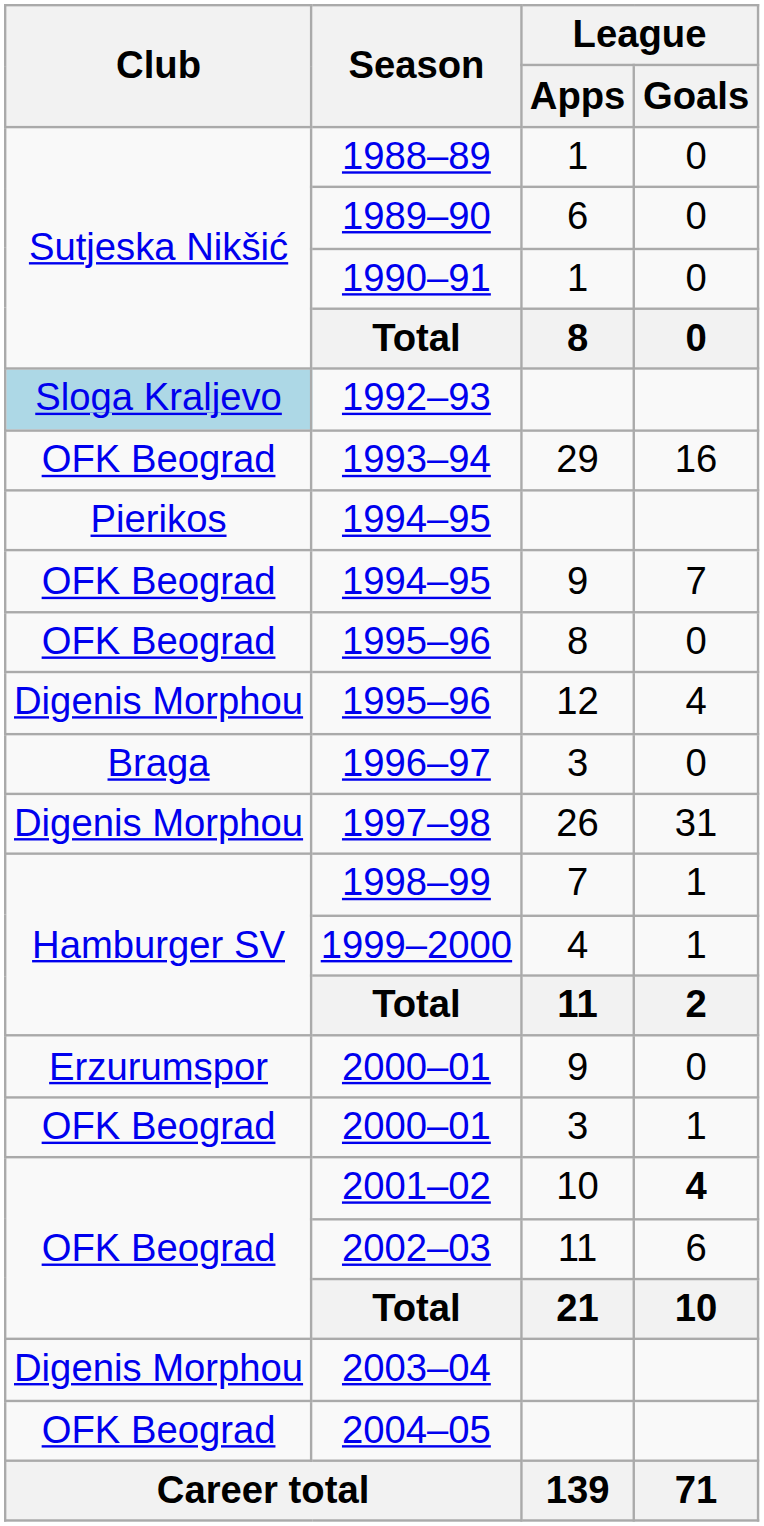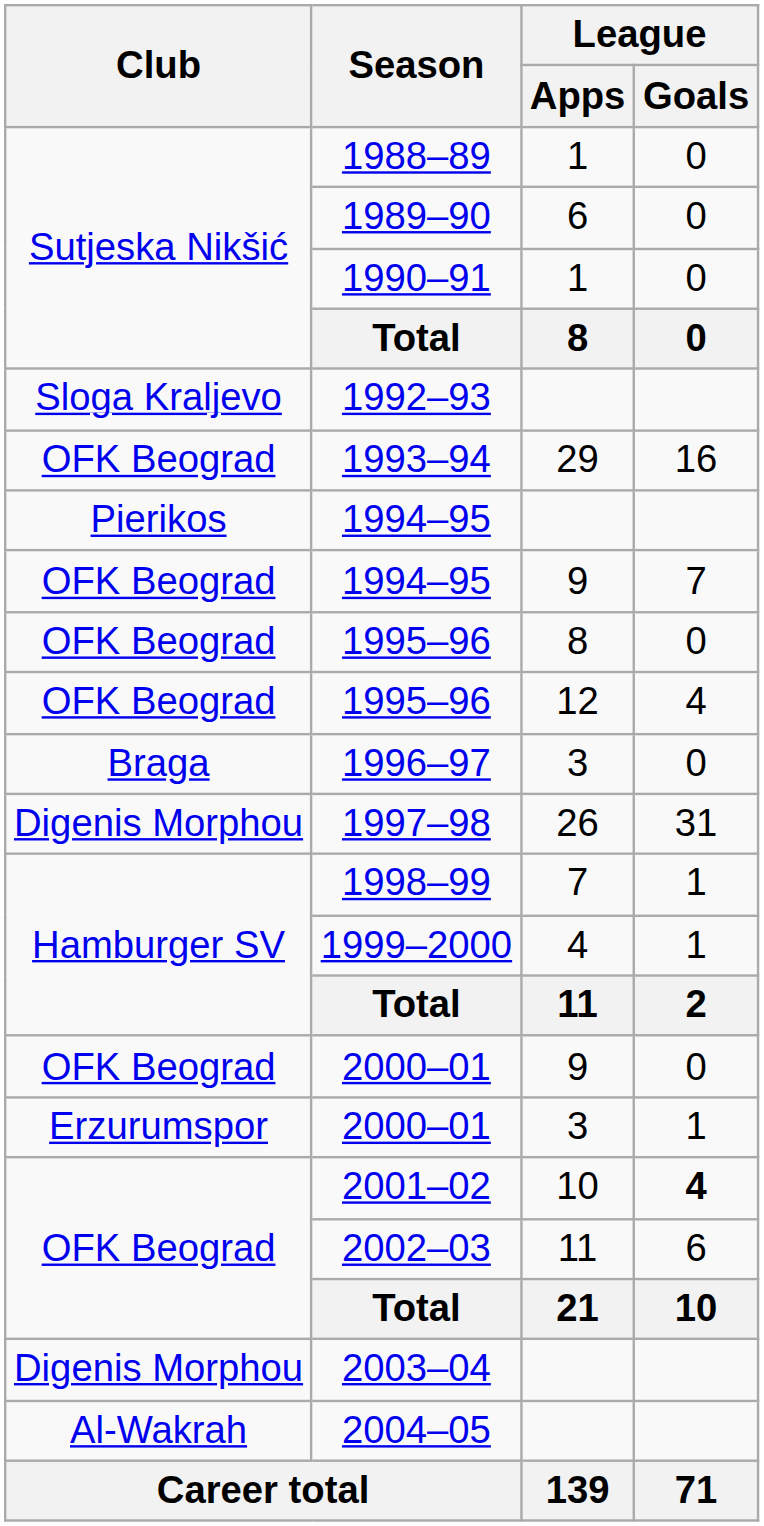1992–93 | Club: lightblue background -> no background
1995–96 / 12 | Club: Digenis Morphou -> OFK Beograd
2000–01 / 9 | Club: Erzurumspor -> OFK Beograd
2000–01 / 3 | Club: OFK Beograd -> Erzurumspor
2004–05 | Club: OFK Beograd -> Al-Wakrah
